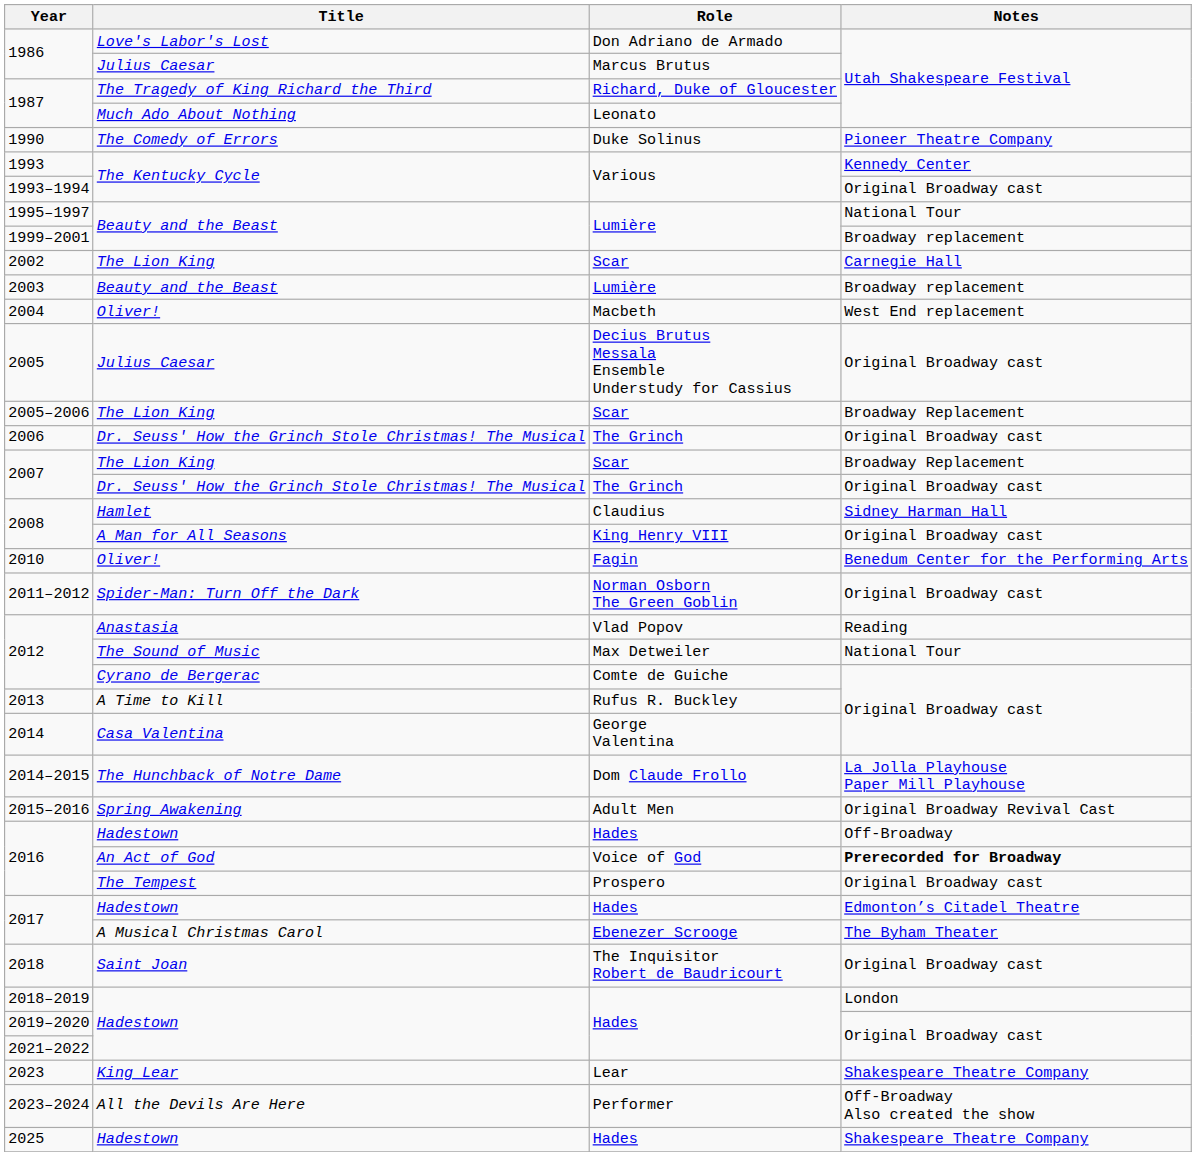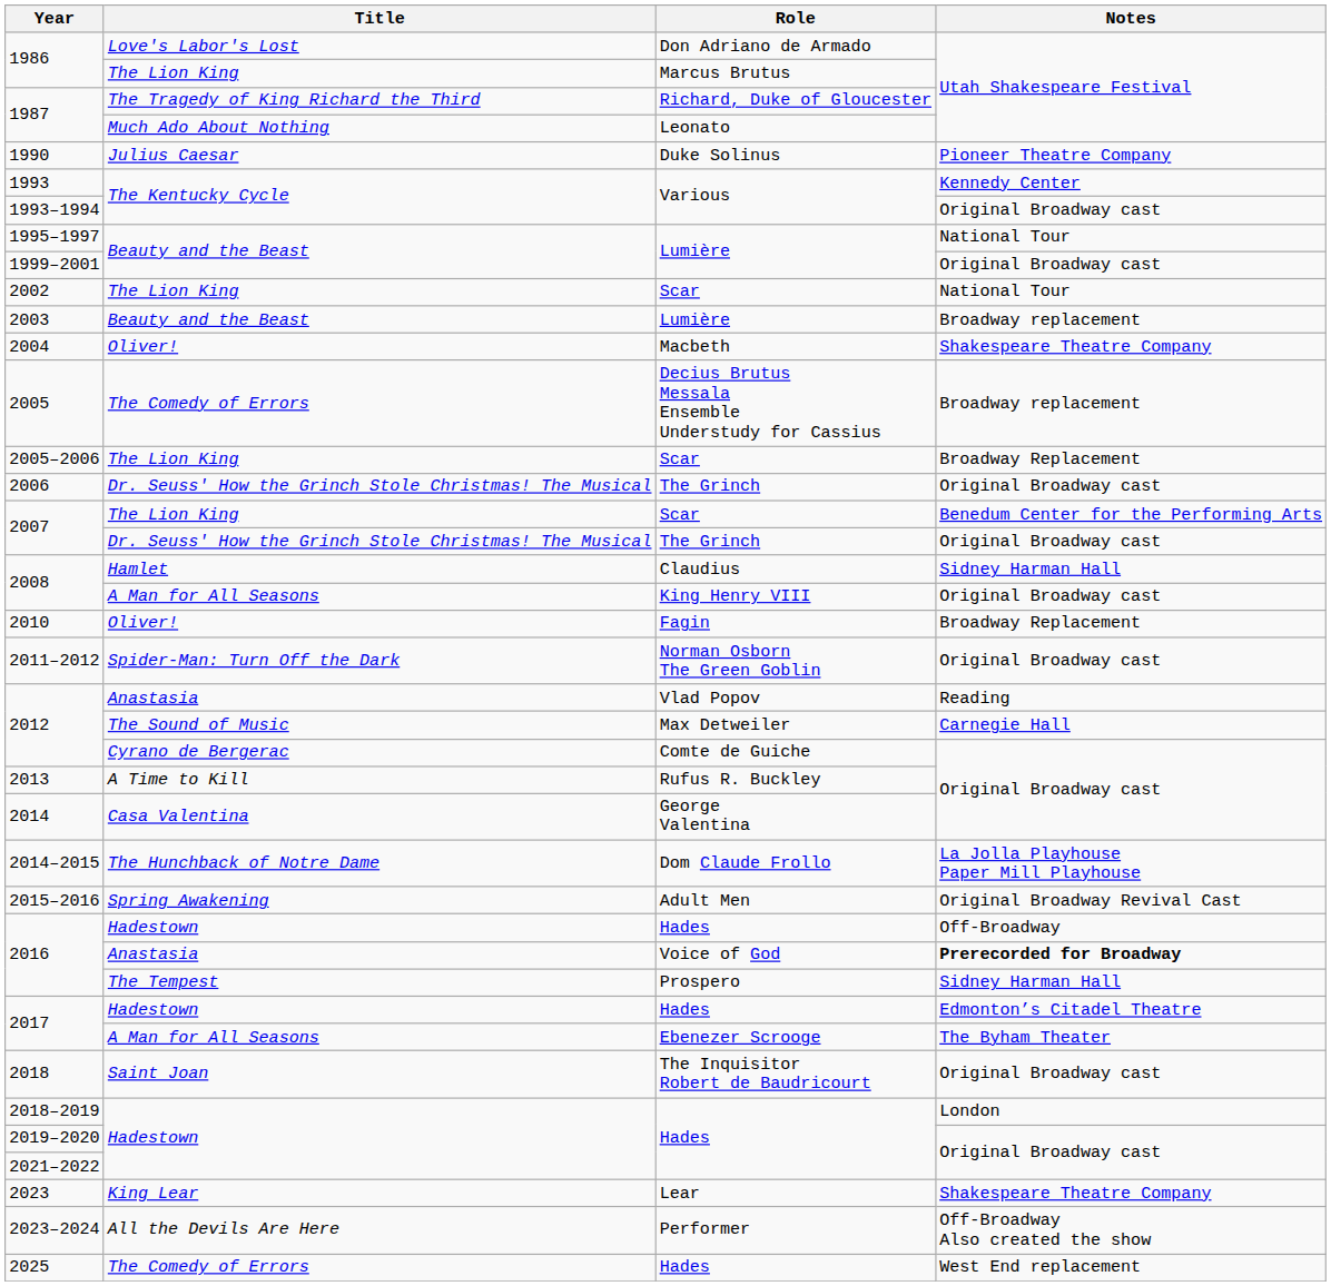1986 / Marcus Brutus | Title: Julius Caesar -> The Lion King
1990 | Title: The Comedy of Errors -> Julius Caesar
1999–2001 | Notes: Broadway replacement -> Original Broadway cast
2002 | Notes: Carnegie Hall -> National Tour
2004 | Notes: West End replacement -> Shakespeare Theatre Company
2005 | Title: Julius Caesar -> The Comedy of Errors
2005 | Notes: Original Broadway cast -> Broadway replacement
2007 / Scar | Notes: Broadway Replacement -> Benedum Center for the Performing Arts
2010 | Notes: Benedum Center for the Performing Arts -> Broadway Replacement
2012 / Max Detweiler | Notes: National Tour -> Carnegie Hall
2016 / Voice of God | Title: An Act of God -> Anastasia
2016 / Prospero | Notes: Original Broadway cast -> Sidney Harman Hall
2017 / Ebenezer Scrooge | Title: A Musical Christmas Carol -> A Man for All Seasons
2025 | Title: Hadestown -> The Comedy of Errors
2025 | Notes: Shakespeare Theatre Company -> West End replacement
